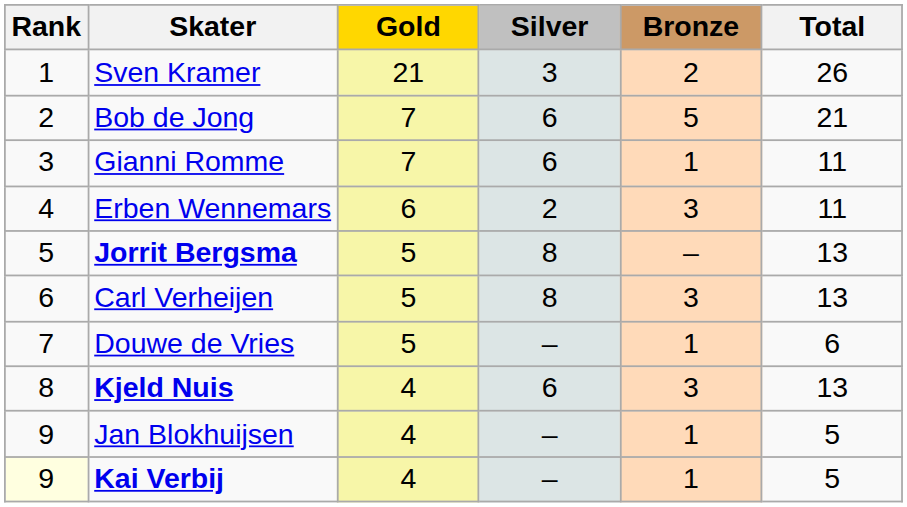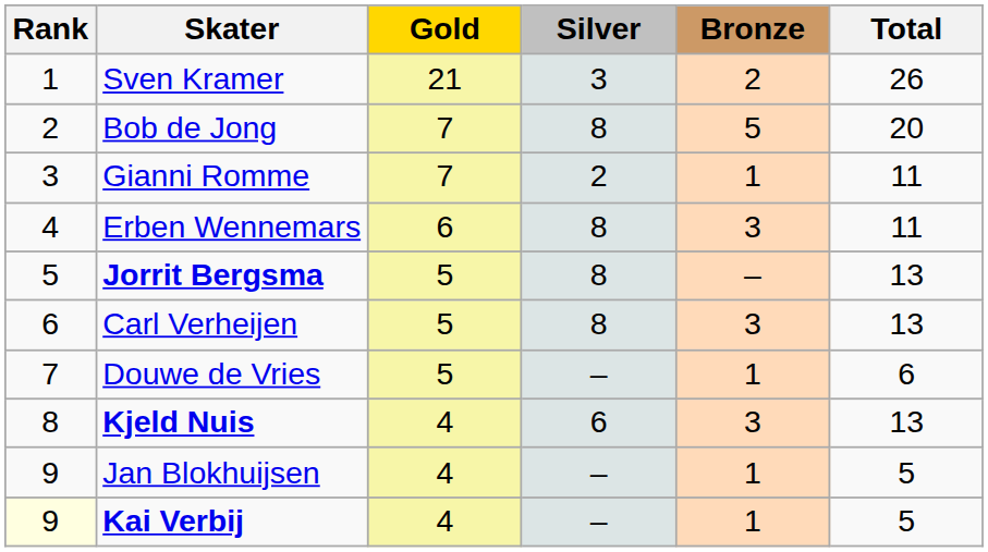Bob de Jong | Silver: 6 -> 8
Bob de Jong | Total: 21 -> 20
Gianni Romme | Silver: 6 -> 2
Erben Wennemars | Silver: 2 -> 8
